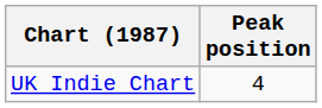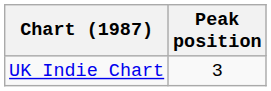UK Indie Chart | Peak position: 4 -> 3
